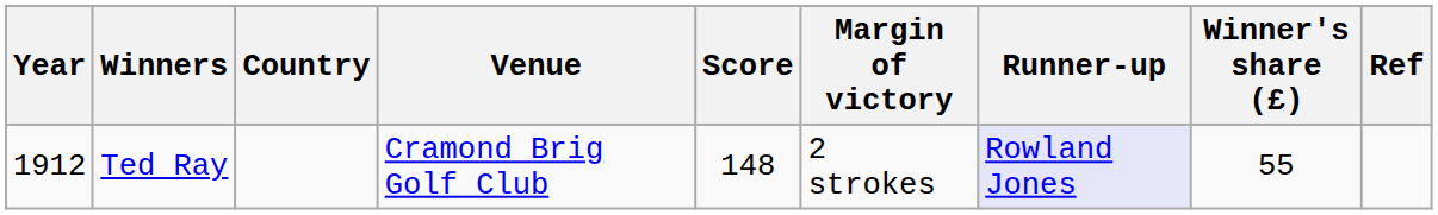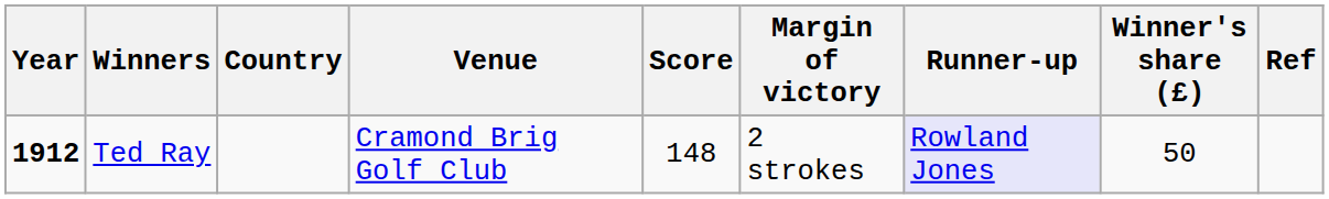Ted Ray | Year: normal -> bold
Ted Ray | Winner's share (£): 55 -> 50
